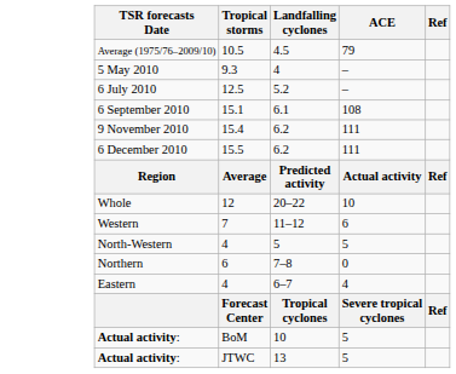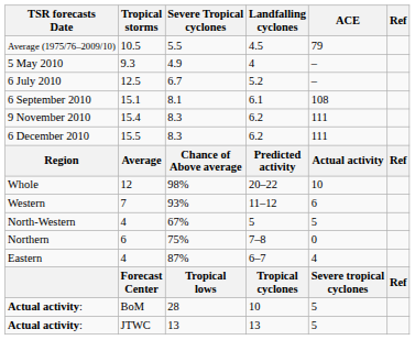+ column: Severe Tropical cyclones | 5.5 | 4.9 | 6.7 | 8.1 | 8.3 | 8.3 | Chance of Above average | 98% | 93% | 67% | 75% | 87% | Tropical lows | 28 | 13
